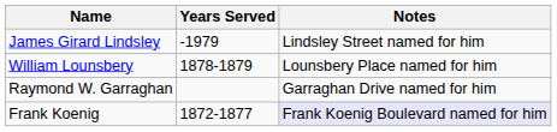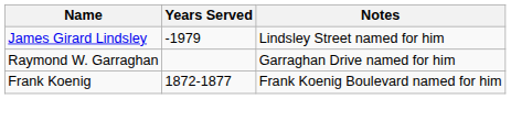- row: William Lounsbery | 1878-1879 | Lounsbery Place named for him
Frank Koenig | Notes: lavender background -> no background
